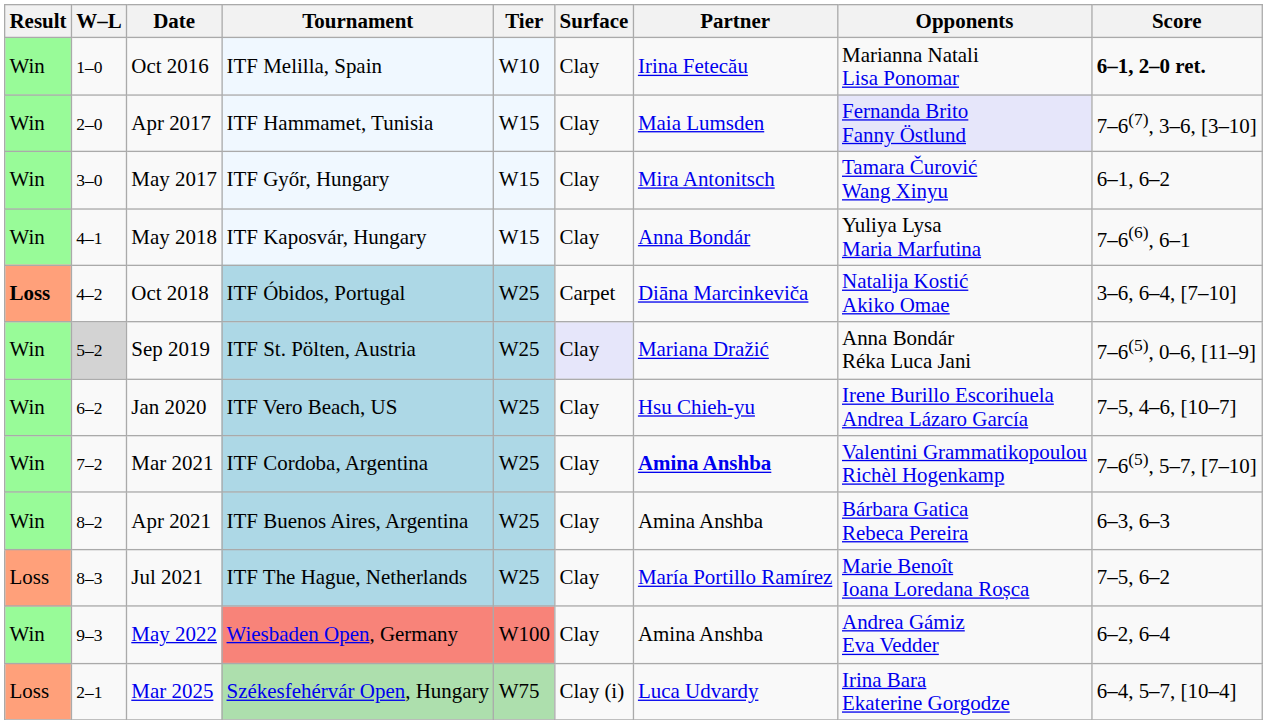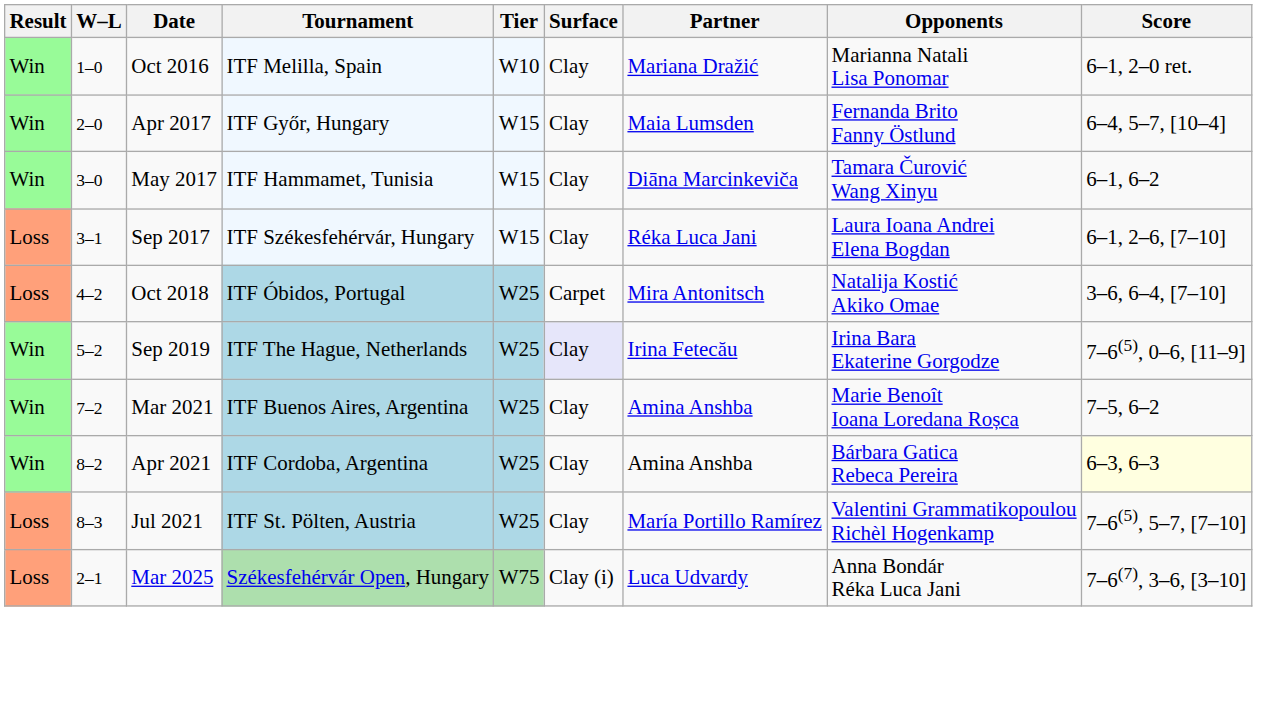Oct 2016 | Partner: Irina Fetecău -> Mariana Dražić
Oct 2016 | Score: bold -> normal
Apr 2017 | Tournament: ITF Hammamet, Tunisia -> ITF Győr, Hungary
Apr 2017 | Opponents: lavender background -> no background
Apr 2017 | Score: 7–6(7), 3–6, [3–10] -> 6–4, 5–7, [10–4]
May 2017 | Tournament: ITF Győr, Hungary -> ITF Hammamet, Tunisia
May 2017 | Partner: Mira Antonitsch -> Diāna Marcinkeviča
+ row: Loss | 3–1 | Sep 2017 | ITF Székesfehérvár, Hungary | W15 | Clay | Réka Luca Jani | Laura Ioana Andrei Elena Bogdan | 6–1, 2–6, [7–10]
- row: Win | 4–1 | May 2018 | ITF Kaposvár, Hungary | W15 | Clay | Anna Bondár | Yuliya Lysa Maria Marfutina | 7–6(6), 6–1
Oct 2018 | Result: bold -> normal
Oct 2018 | Partner: Diāna Marcinkeviča -> Mira Antonitsch
Sep 2019 | W–L: lightgrey background -> no background
Sep 2019 | Tournament: ITF St. Pölten, Austria -> ITF The Hague, Netherlands
Sep 2019 | Partner: Mariana Dražić -> Irina Fetecău
Sep 2019 | Opponents: Anna Bondár Réka Luca Jani -> Irina Bara Ekaterine Gorgodze
- row: Win | 6–2 | Jan 2020 | ITF Vero Beach, US | W25 | Clay | Hsu Chieh-yu | Irene Burillo Escorihuela Andrea Lázaro García | 7–5, 4–6, [10–7]
Mar 2021 | Tournament: ITF Cordoba, Argentina -> ITF Buenos Aires, Argentina
Mar 2021 | Partner: bold -> normal
Mar 2021 | Opponents: Valentini Grammatikopoulou Richèl Hogenkamp -> Marie Benoît Ioana Loredana Roșca
Mar 2021 | Score: 7–6(5), 5–7, [7–10] -> 7–5, 6–2
Apr 2021 | Tournament: ITF Buenos Aires, Argentina -> ITF Cordoba, Argentina
Apr 2021 | Score: no background -> lightyellow background
Jul 2021 | Tournament: ITF The Hague, Netherlands -> ITF St. Pölten, Austria
Jul 2021 | Opponents: Marie Benoît Ioana Loredana Roșca -> Valentini Grammatikopoulou Richèl Hogenkamp
Jul 2021 | Score: 7–5, 6–2 -> 7–6(5), 5–7, [7–10]
- row: Win | 9–3 | May 2022 | Wiesbaden Open, Germany | W100 | Clay | Amina Anshba | Andrea Gámiz Eva Vedder | 6–2, 6–4
Mar 2025 | Opponents: Irina Bara Ekaterine Gorgodze -> Anna Bondár Réka Luca Jani
Mar 2025 | Score: 6–4, 5–7, [10–4] -> 7–6(7), 3–6, [3–10]
